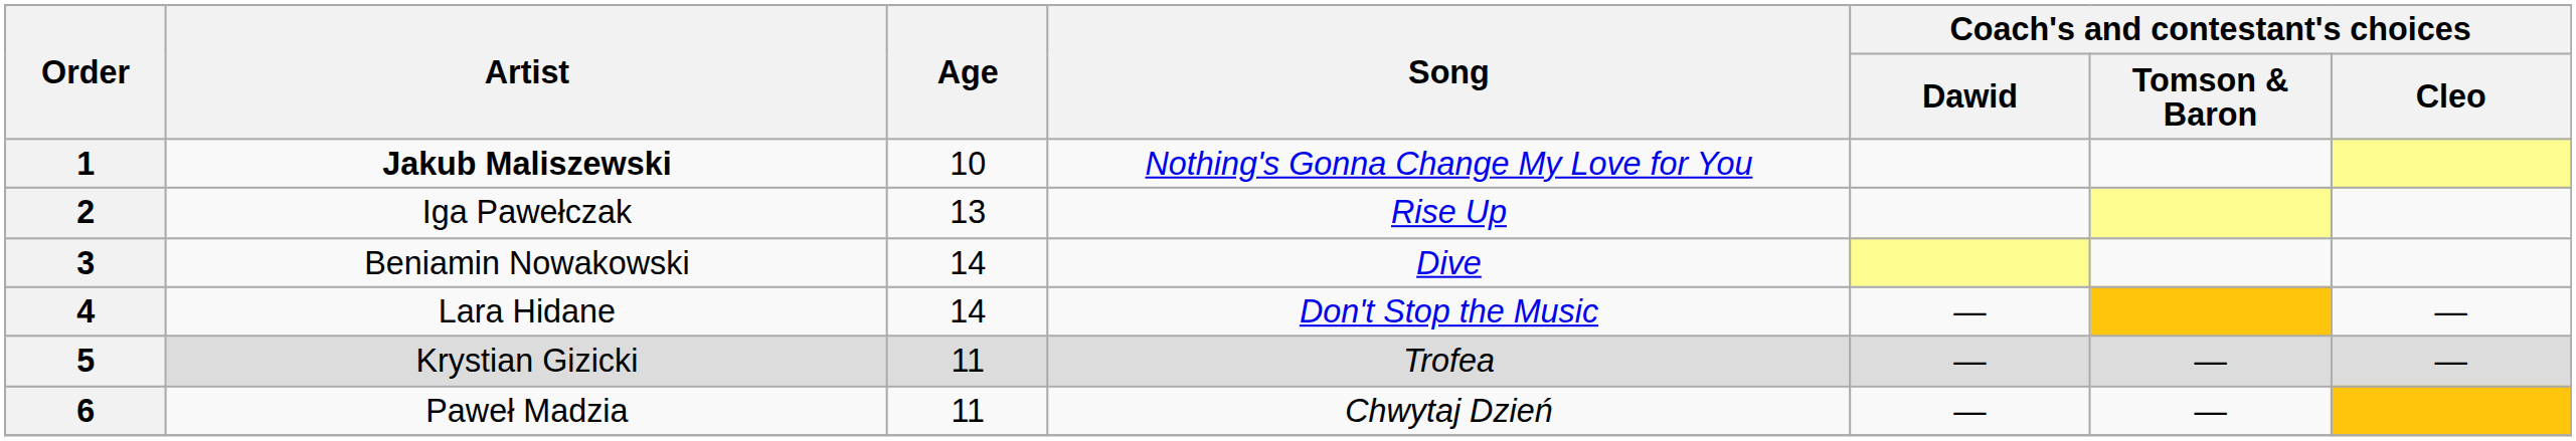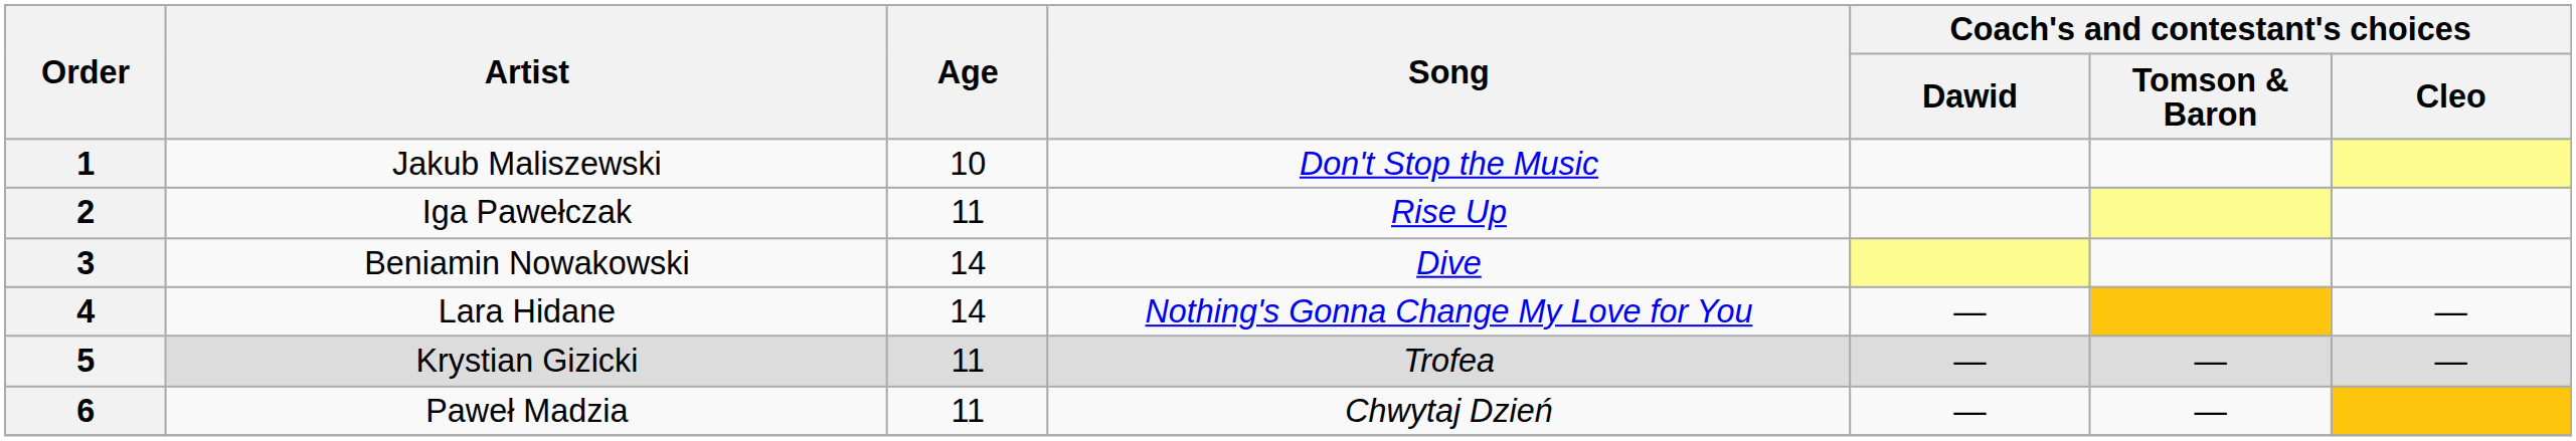1 | Artist: bold -> normal
1 | Song: Nothing's Gonna Change My Love for You -> Don't Stop the Music
2 | Age: 13 -> 11
4 | Song: Don't Stop the Music -> Nothing's Gonna Change My Love for You
